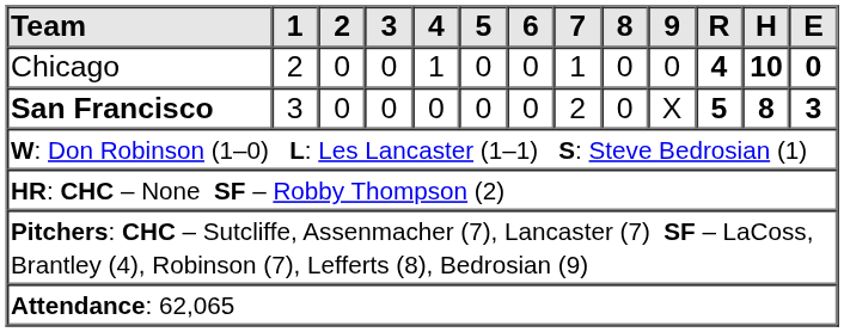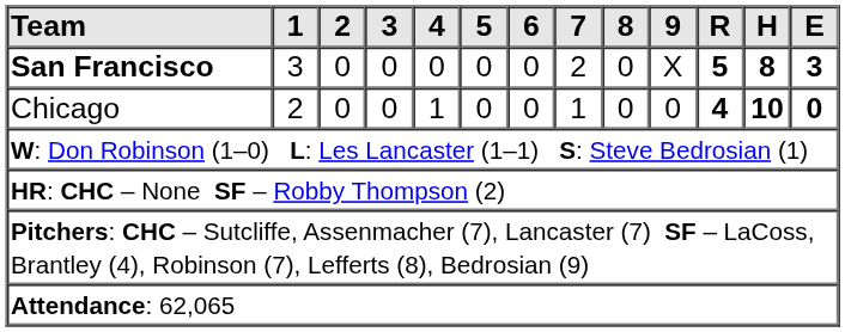rows swapped: Chicago <-> San Francisco
